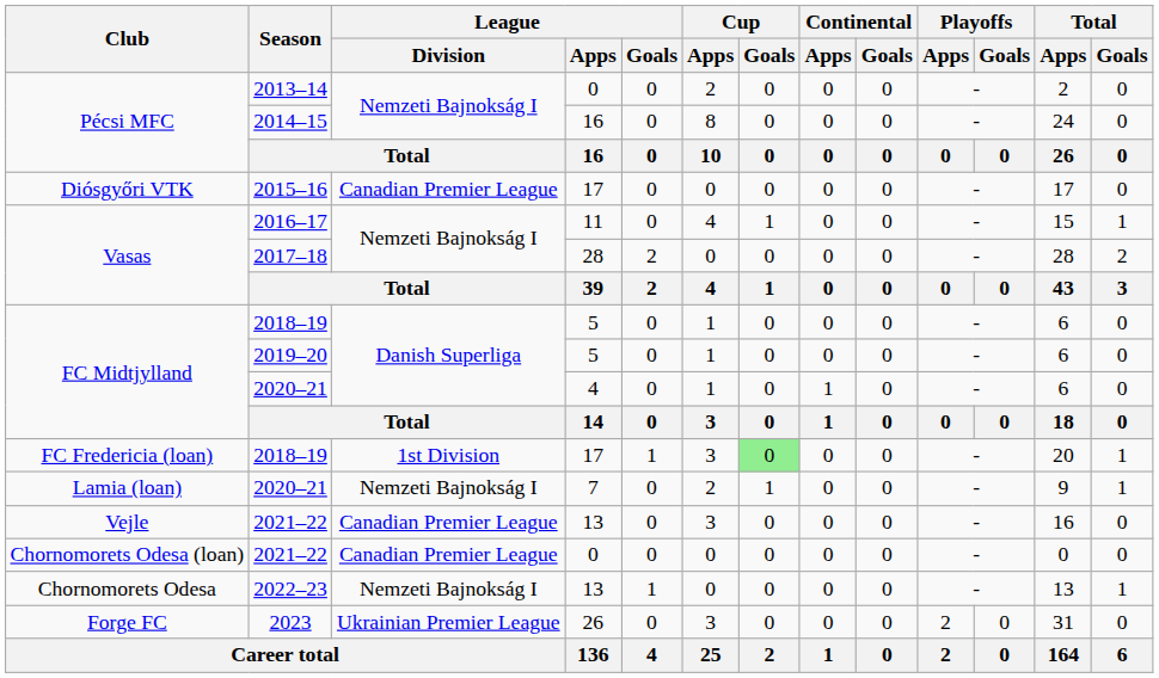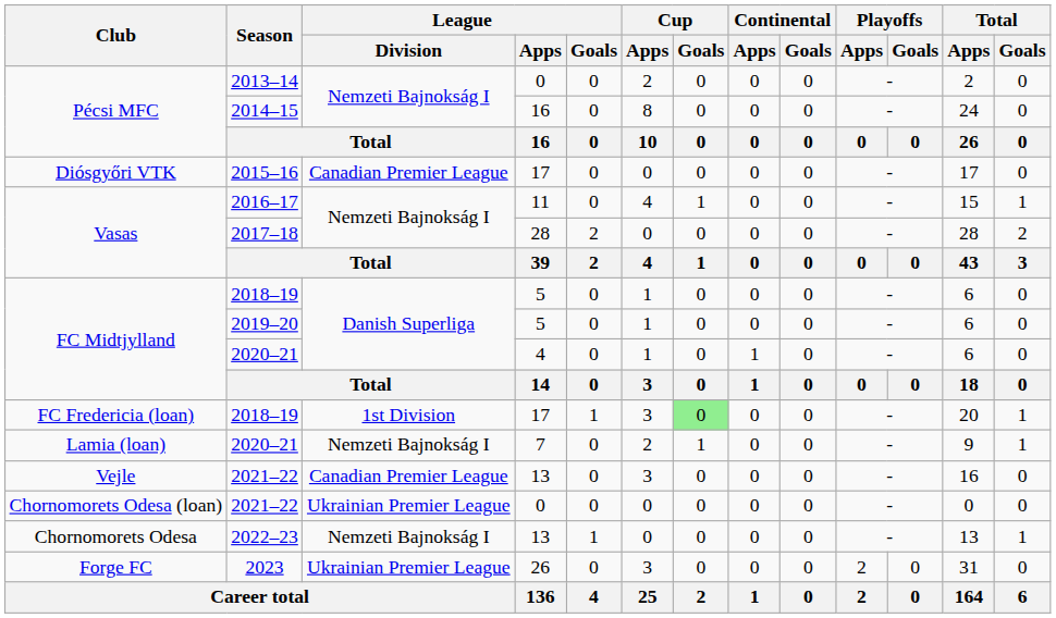Chornomorets Odesa (loan) / 2021–22 | League / Division: Canadian Premier League -> Ukrainian Premier League
